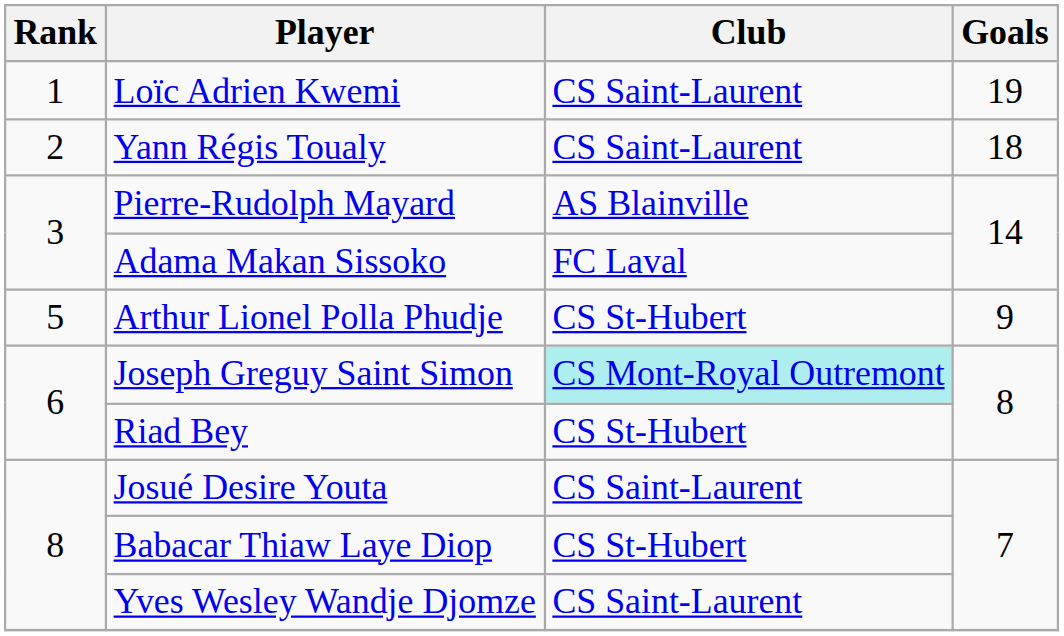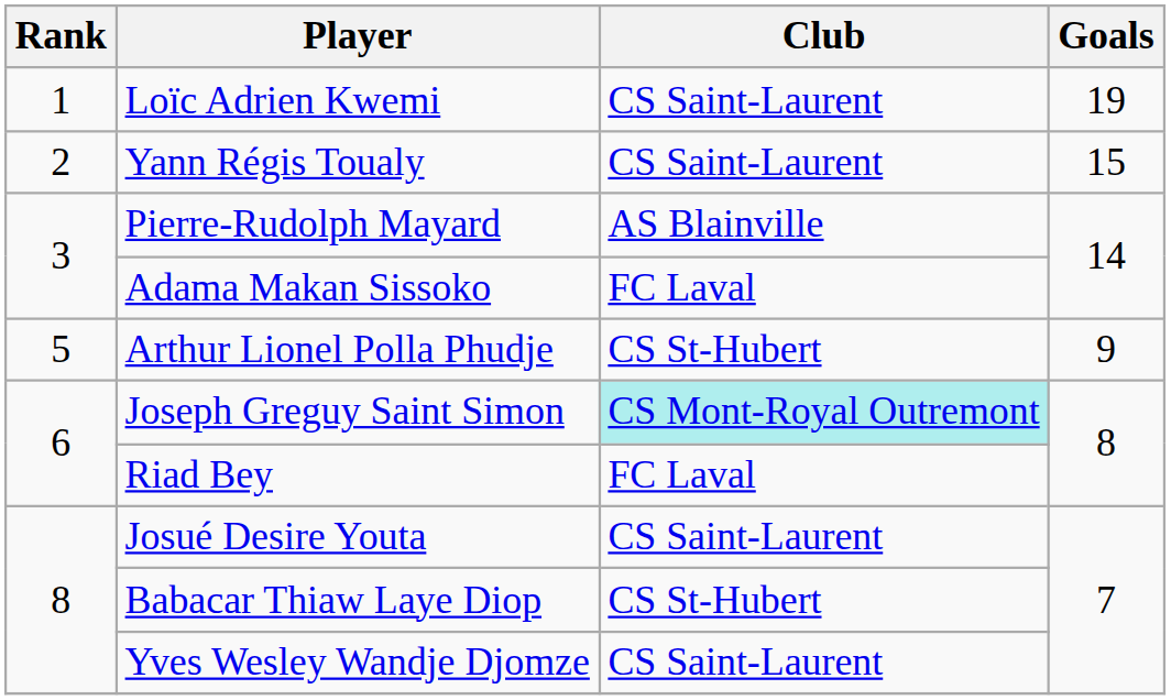Yann Régis Toualy | Goals: 18 -> 15
Riad Bey | Club: CS St-Hubert -> FC Laval
